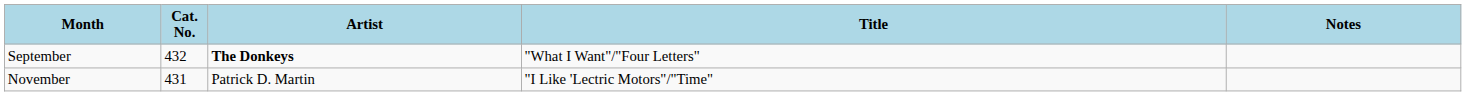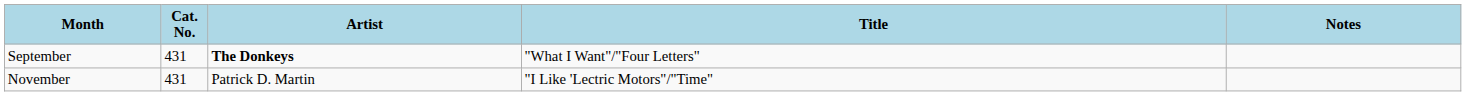September | Cat. No.: 432 -> 431
